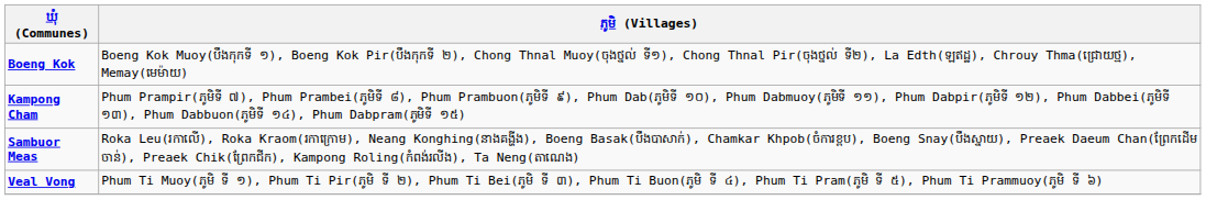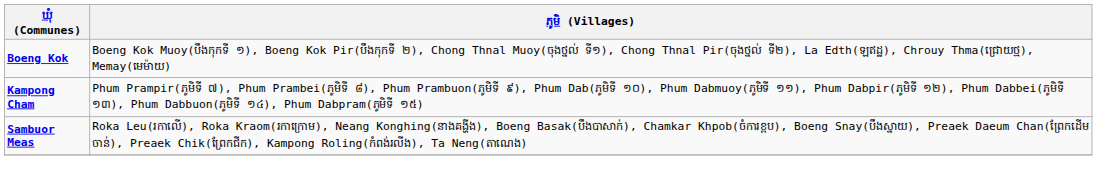- row: Veal Vong | Phum Ti Muoy(ភូមិ ទី ១), Phum Ti Pir(ភូមិ ទី ២), Phum Ti Bei(ភូមិ ទី ៣), Phum Ti Buon(ភូមិ ទី ៤), Phum Ti Pram(ភូមិ ទី ៥), Phum Ti Prammuoy(ភូមិ ទី ៦)
